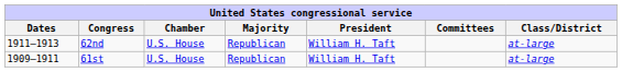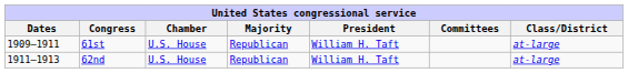rows swapped: 61st <-> 62nd
